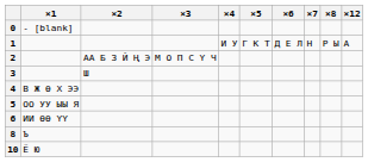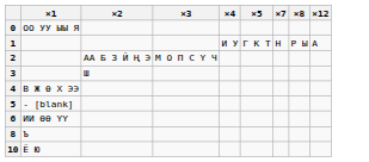- column: ×6 | Д Е Л
0 | ×1: - [blank] -> ОО УУ ЫЫ Я
5 | ×1: ОО УУ ЫЫ Я -> - [blank]
